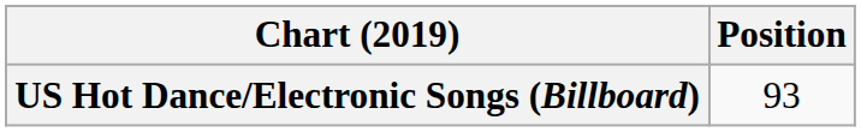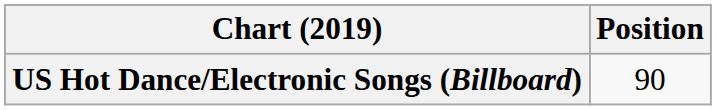US Hot Dance/Electronic Songs (Billboard) | Position: 93 -> 90
